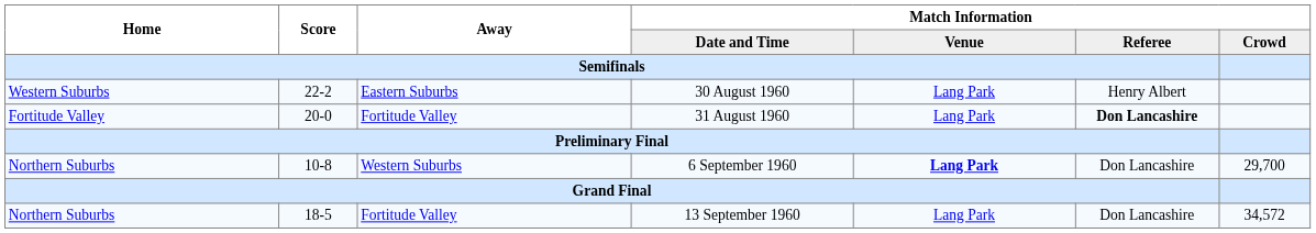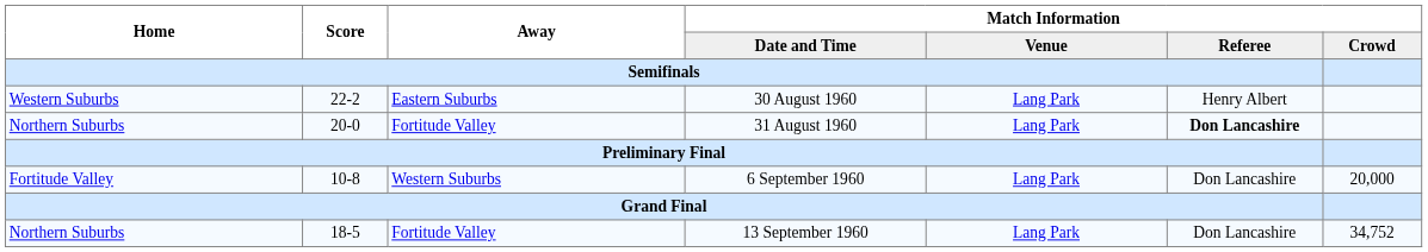31 August 1960 | Home: Fortitude Valley -> Northern Suburbs
6 September 1960 | Home: Northern Suburbs -> Fortitude Valley
6 September 1960 | Match Information / Venue: bold -> normal
6 September 1960 | Match Information / Crowd: 29,700 -> 20,000
13 September 1960 | Match Information / Crowd: 34,572 -> 34,752
